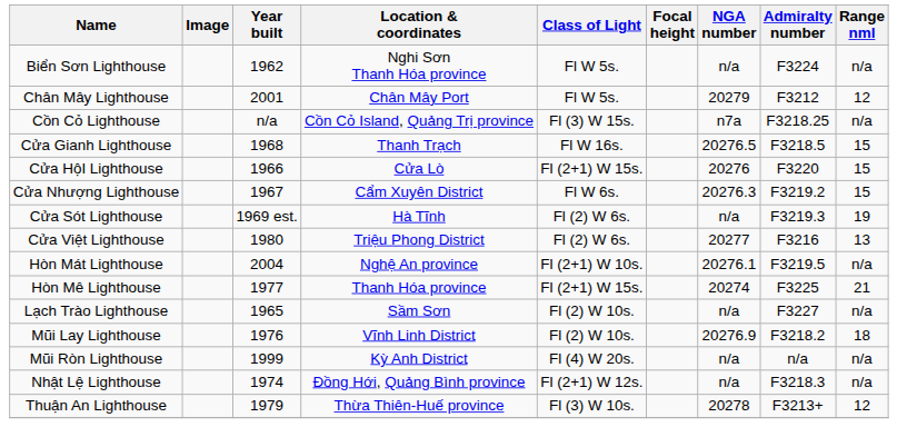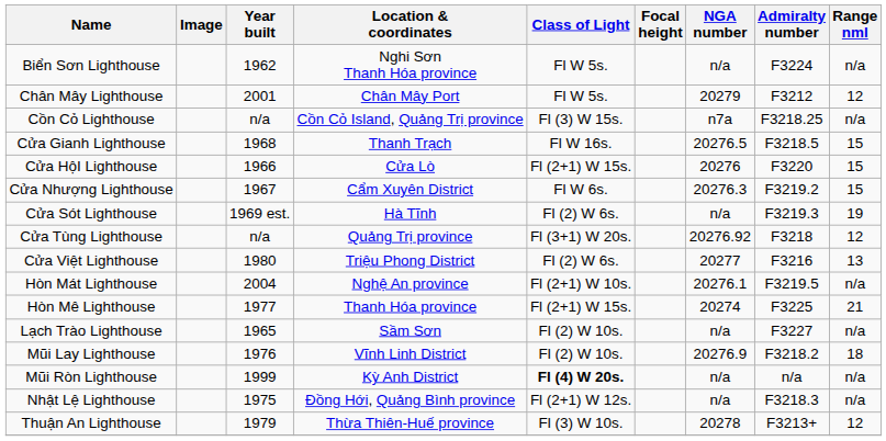+ row: Cửa Tùng Lighthouse | n/a | Quảng Trị province | Fl (3+1) W 20s. | 20276.92 | F3218 | 12
Mũi Ròn Lighthouse | Class of Light: normal -> bold
Nhật Lệ Lighthouse | Year built: 1974 -> 1975
